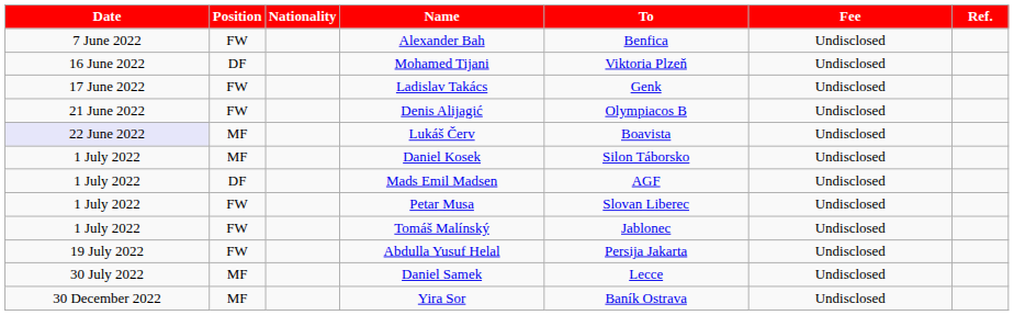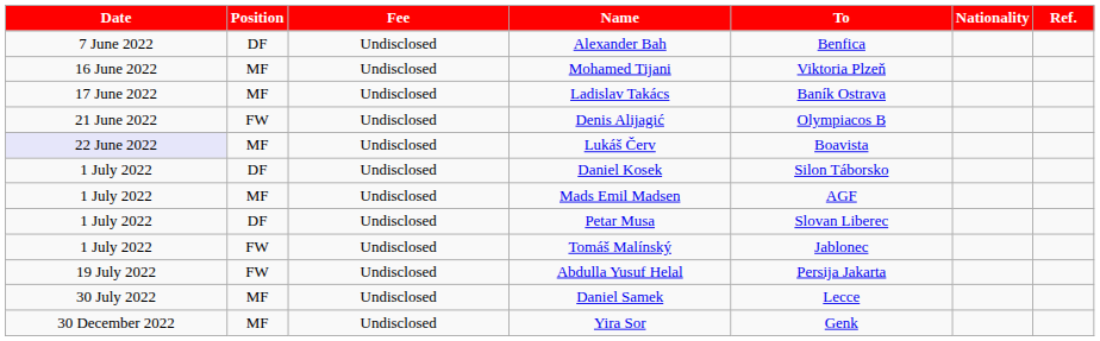columns swapped: Nationality <-> Fee
Alexander Bah | Position: FW -> DF
Mohamed Tijani | Position: DF -> MF
Ladislav Takács | Position: FW -> MF
Ladislav Takács | To: Genk -> Baník Ostrava
Daniel Kosek | Position: MF -> DF
Mads Emil Madsen | Position: DF -> MF
Petar Musa | Position: FW -> DF
Yira Sor | To: Baník Ostrava -> Genk
